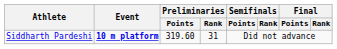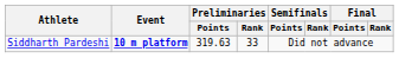Siddharth Pardeshi | Preliminaries / Points: 319.60 -> 319.63
Siddharth Pardeshi | Preliminaries / Rank: 31 -> 33
